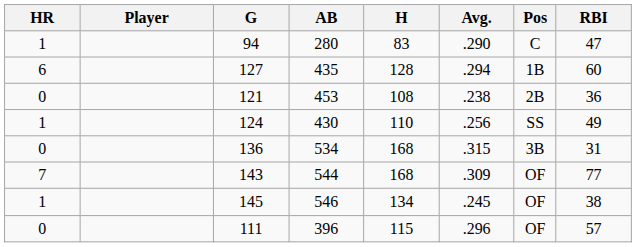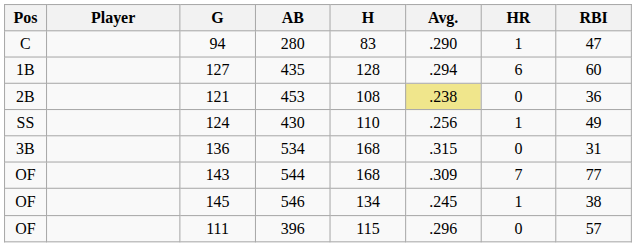columns swapped: Pos <-> HR
121 | Avg.: no background -> khaki background
